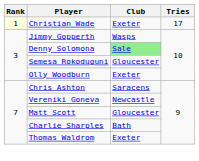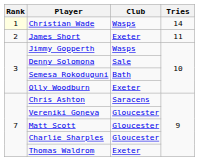Christian Wade | Club: Exeter -> Wasps
Christian Wade | Tries: 17 -> 14
+ row: 2 | James Short | Exeter | 11
Denny Solomona | Club: lightgreen background -> no background
Semesa Rokoduguni | Club: Gloucester -> Bath
Vereniki Goneva | Club: Newcastle -> Gloucester
Charlie Sharples | Club: Bath -> Gloucester
